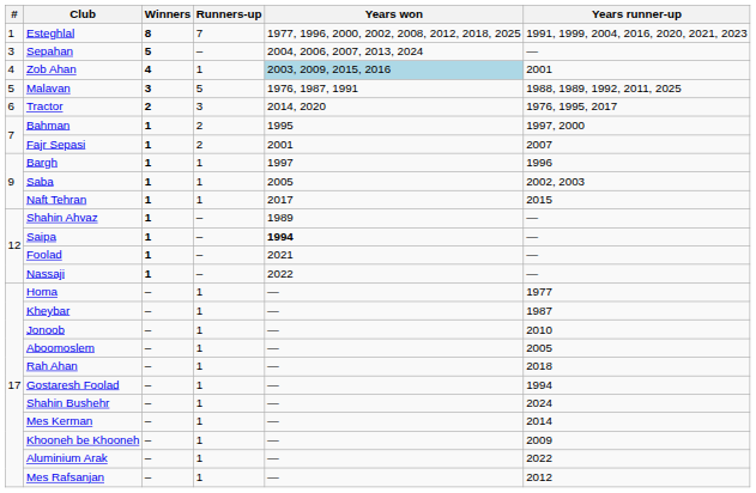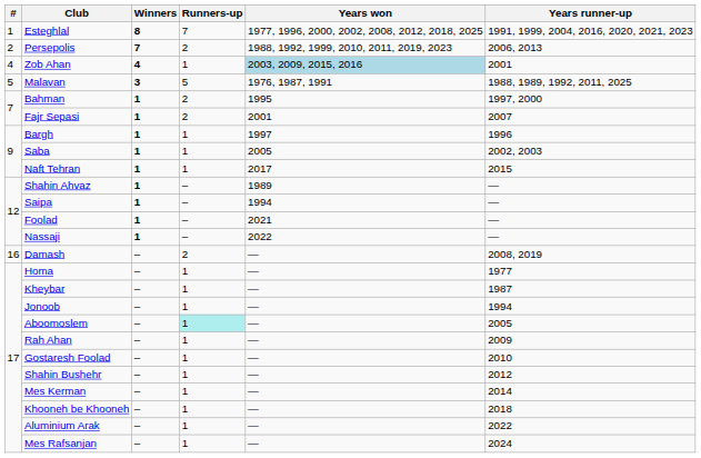+ row: 2 | Persepolis | 7 | 2 | 1988, 1992, 1999, 2010, 2011, 2019, 2023 | 2006, 2013
- row: 3 | Sepahan | 5 | – | 2004, 2006, 2007, 2013, 2024 | —
- row: 6 | Tractor | 2 | 3 | 2014, 2020 | 1976, 1995, 2017
Saipa | Years won: bold -> normal
+ row: 16 | Damash | – | 2 | — | 2008, 2019
Jonoob | Years runner-up: 2010 -> 1994
Aboomoslem | Runners-up: no background -> paleturquoise background
Rah Ahan | Years runner-up: 2018 -> 2009
Gostaresh Foolad | Years runner-up: 1994 -> 2010
Shahin Bushehr | Years runner-up: 2024 -> 2012
Khooneh be Khooneh | Years runner-up: 2009 -> 2018
Mes Rafsanjan | Years runner-up: 2012 -> 2024
